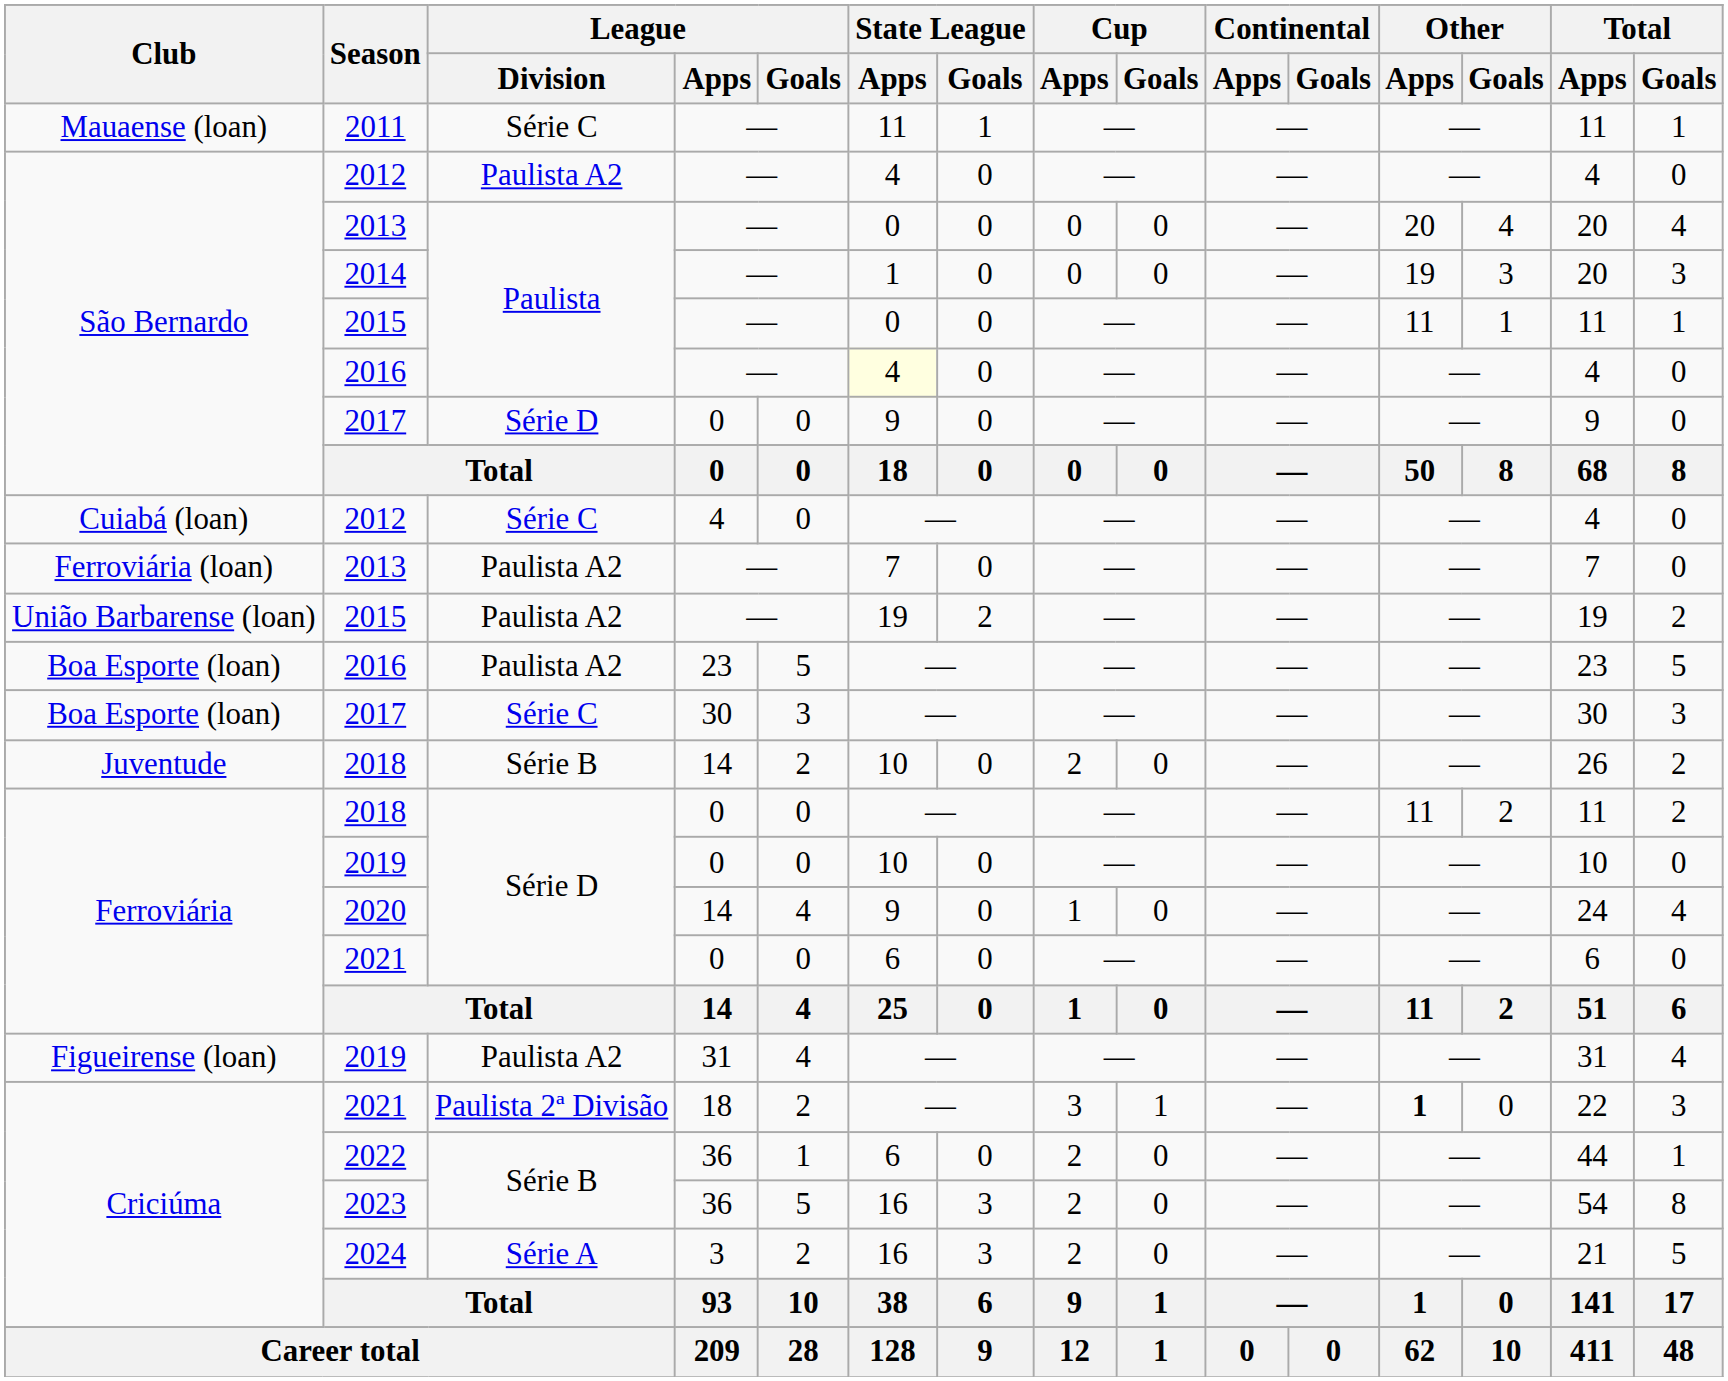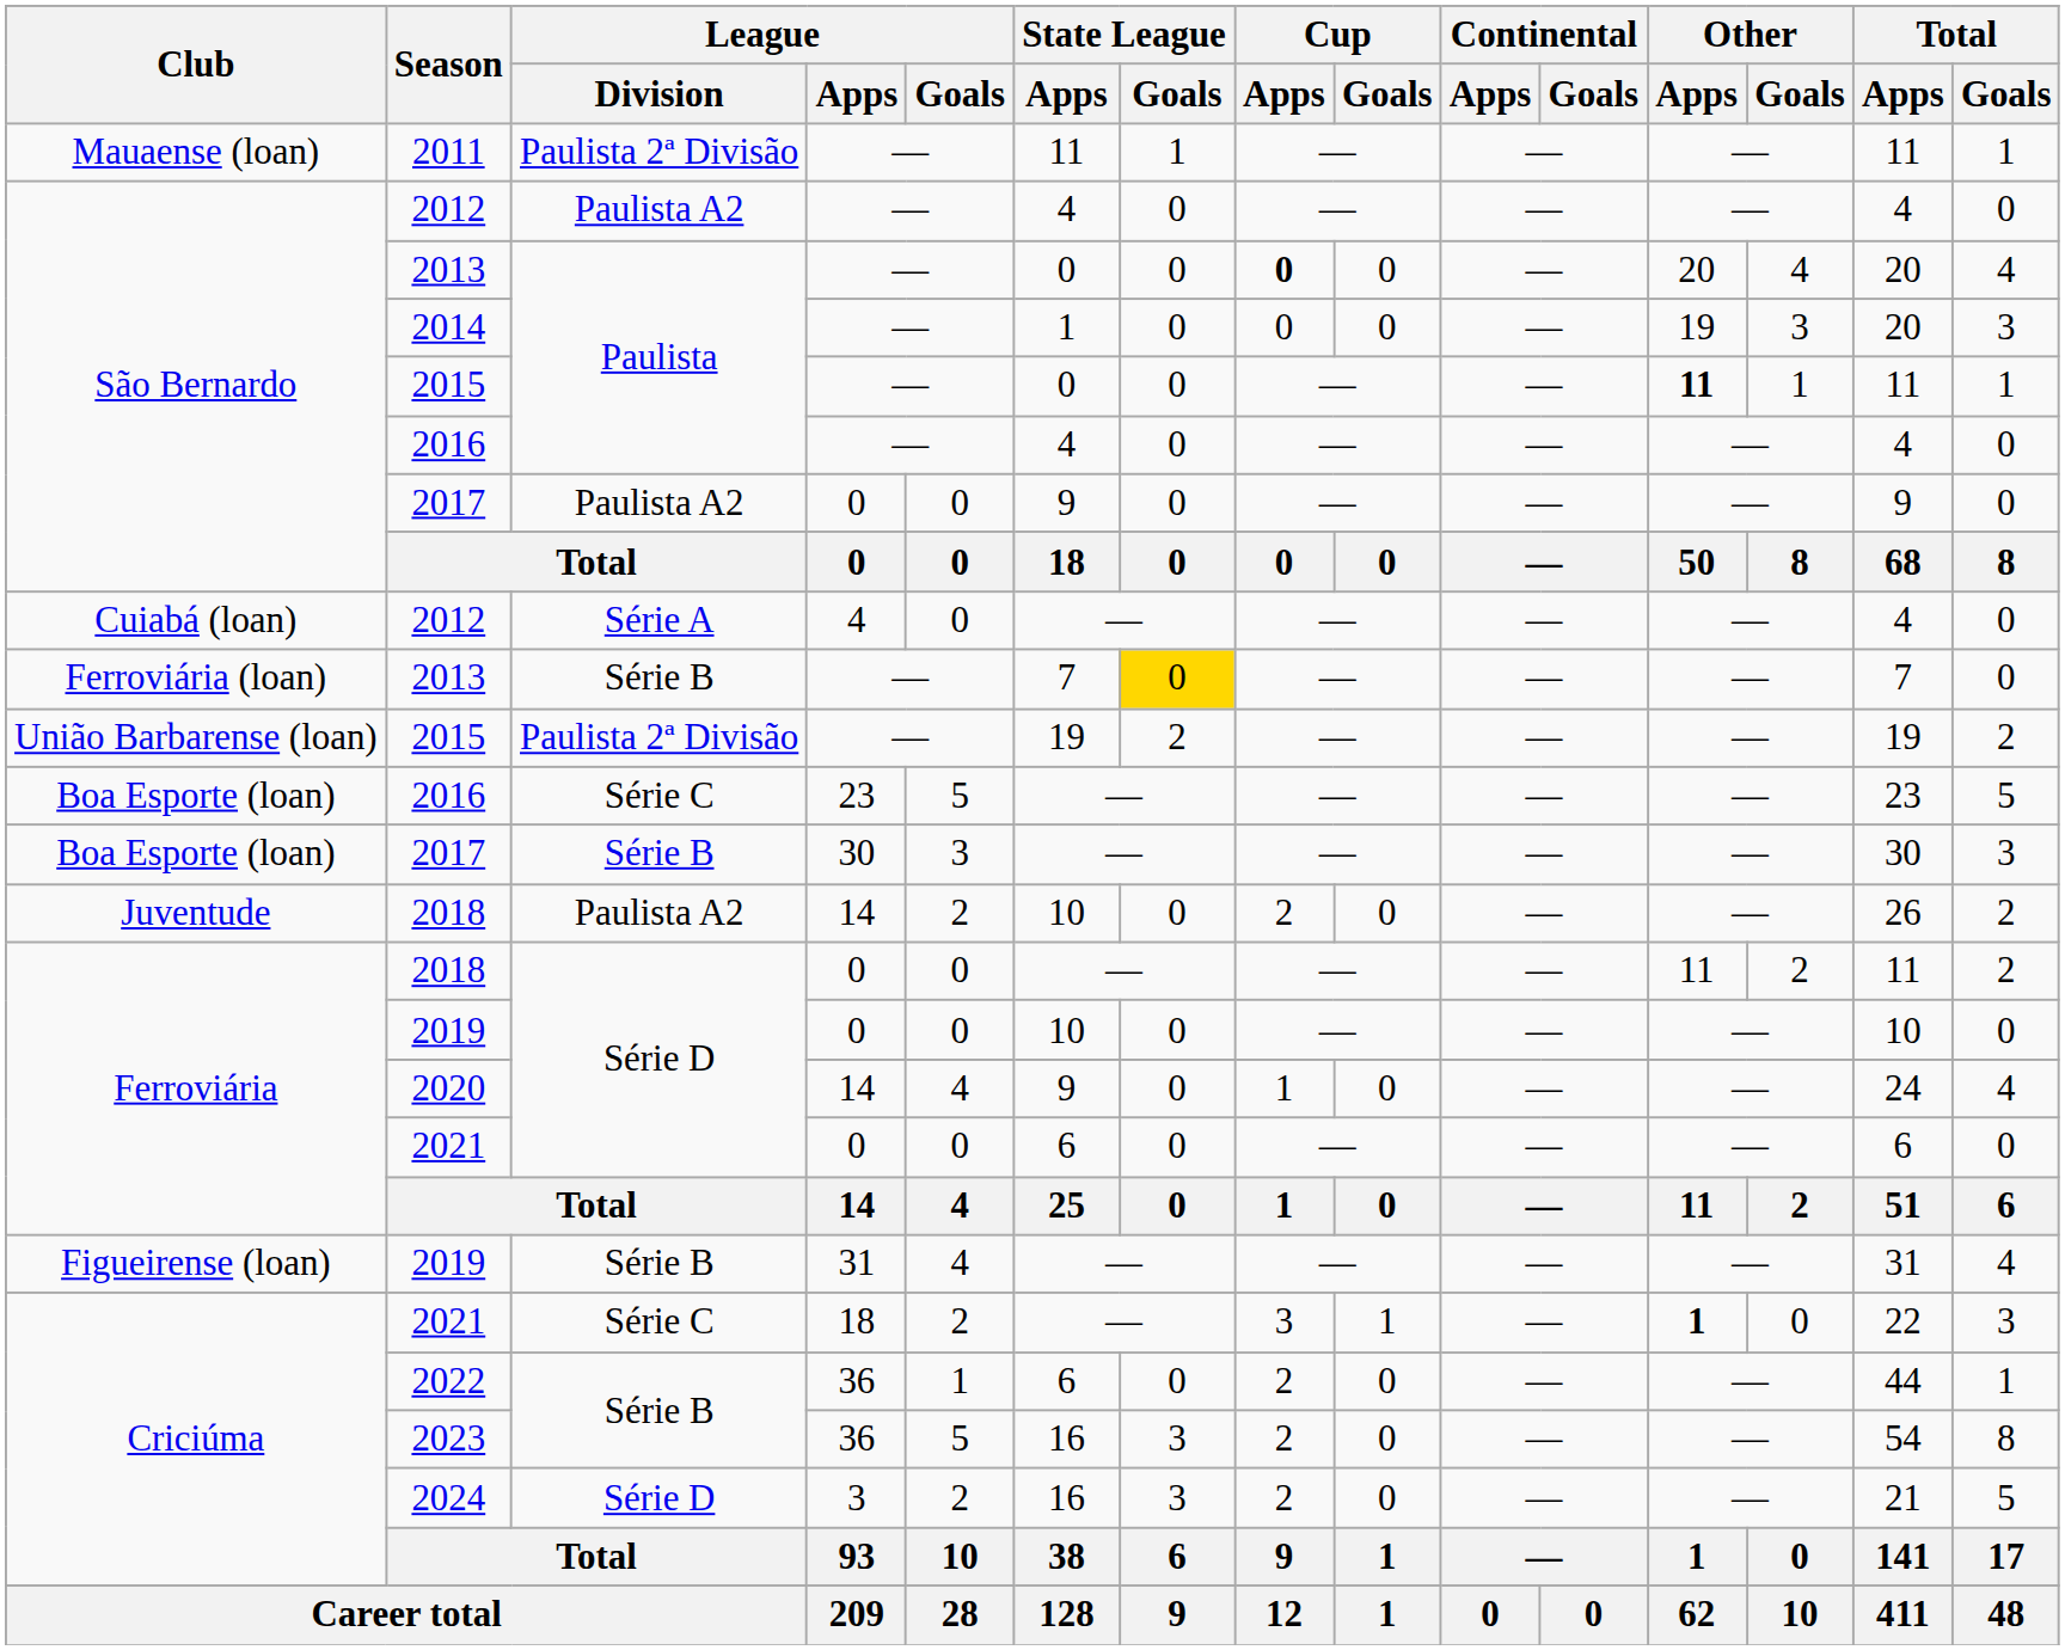2011 | League / Division: Série C -> Paulista 2ª Divisão
São Bernardo / 2013 | Cup / Apps: normal -> bold
São Bernardo / 2015 | Other / Apps: normal -> bold
São Bernardo / 2016 | State League / Apps: lightyellow background -> no background
São Bernardo / 2017 | League / Division: Série D -> Paulista A2
Cuiabá (loan) / 2012 | League / Division: Série C -> Série A
Ferroviária (loan) / 2013 | League / Division: Paulista A2 -> Série B
Ferroviária (loan) / 2013 | State League / Goals: no background -> gold background
União Barbarense (loan) / 2015 | League / Division: Paulista A2 -> Paulista 2ª Divisão
Boa Esporte (loan) / 2016 | League / Division: Paulista A2 -> Série C
Boa Esporte (loan) / 2017 | League / Division: Série C -> Série B
Juventude / 2018 | League / Division: Série B -> Paulista A2
Figueirense (loan) / 2019 | League / Division: Paulista A2 -> Série B
Criciúma / 2021 | League / Division: Paulista 2ª Divisão -> Série C
2024 | League / Division: Série A -> Série D
